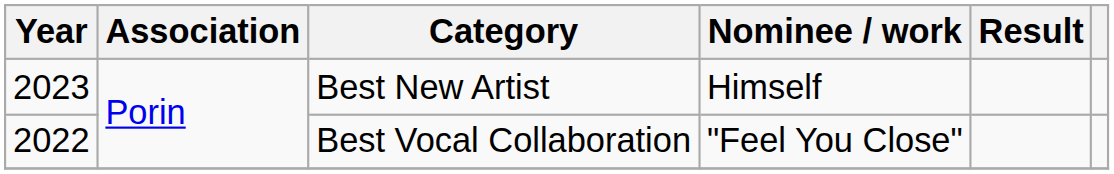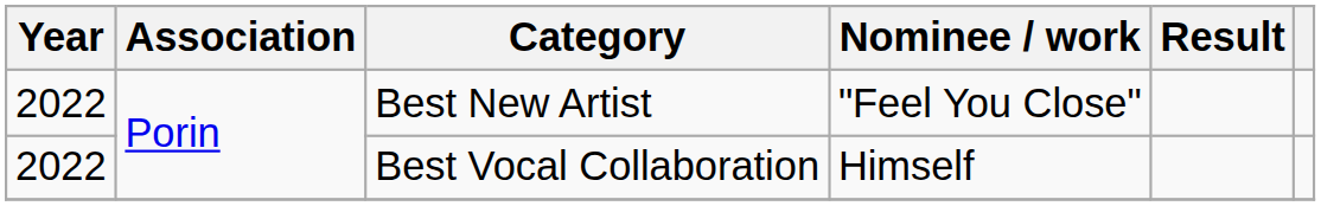Best New Artist | Year: 2023 -> 2022
Best New Artist | Nominee / work: Himself -> "Feel You Close"
Best Vocal Collaboration | Nominee / work: "Feel You Close" -> Himself
